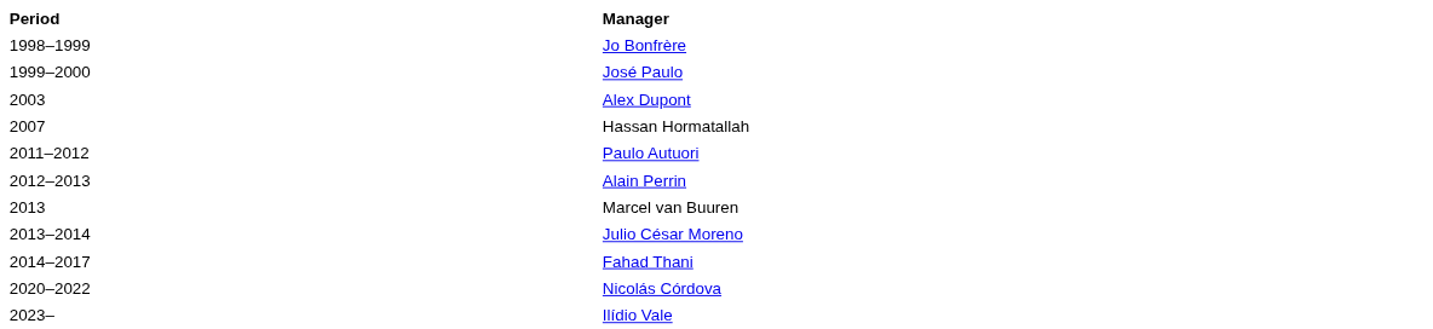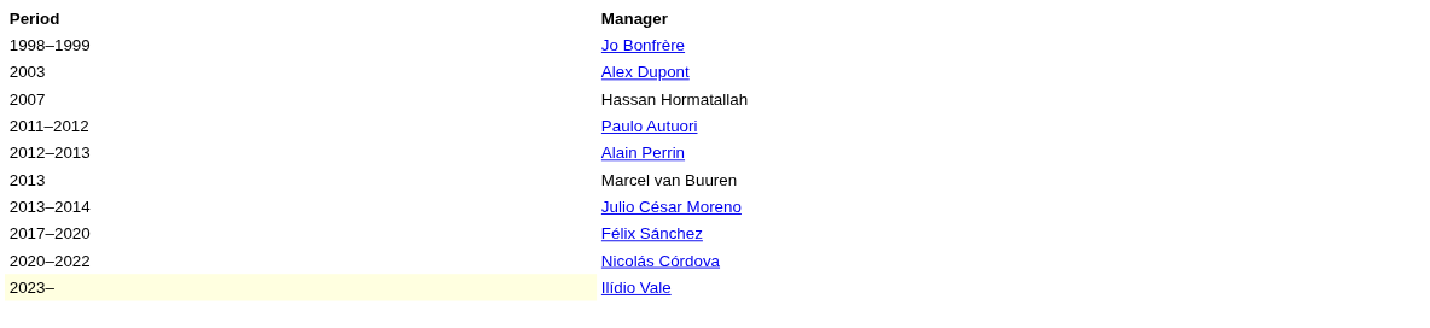- row: 1999–2000 | José Paulo
- row: 2014–2017 | Fahad Thani
+ row: 2017–2020 | Félix Sánchez
Ilídio Vale | Period: no background -> lightyellow background
